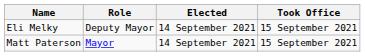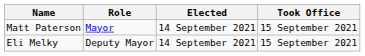rows swapped: Matt Paterson <-> Eli Melky
